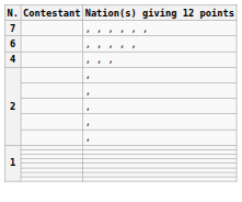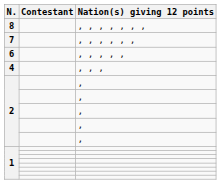+ row: 8 | , , , , , , ,
